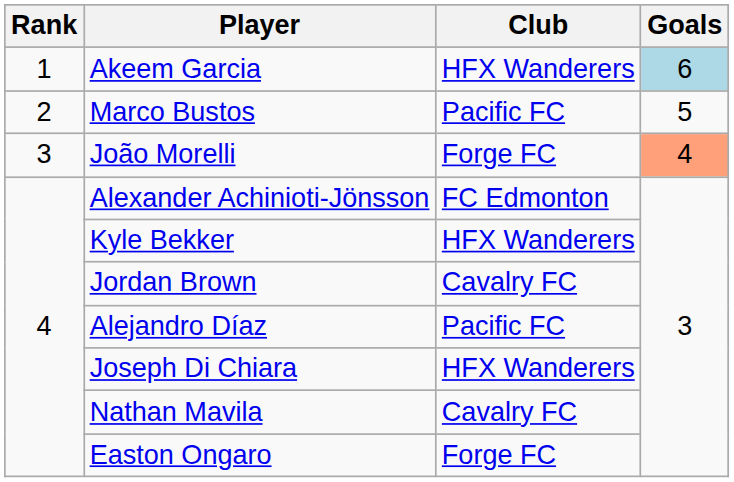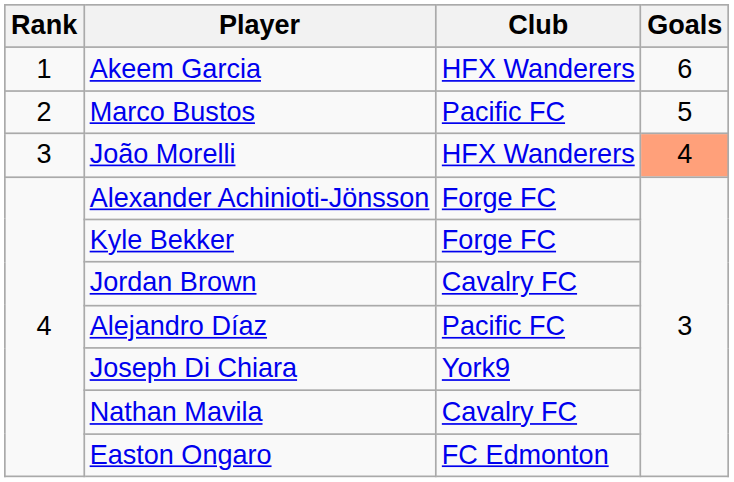Akeem Garcia | Goals: lightblue background -> no background
João Morelli | Club: Forge FC -> HFX Wanderers
Alexander Achinioti-Jönsson | Club: FC Edmonton -> Forge FC
Kyle Bekker | Club: HFX Wanderers -> Forge FC
Joseph Di Chiara | Club: HFX Wanderers -> York9
Easton Ongaro | Club: Forge FC -> FC Edmonton
